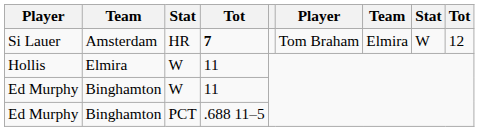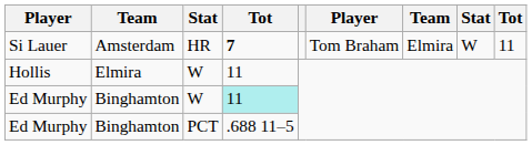Si Lauer | column 9: 12 -> 11
Ed Murphy / W | column 4: no background -> paleturquoise background
